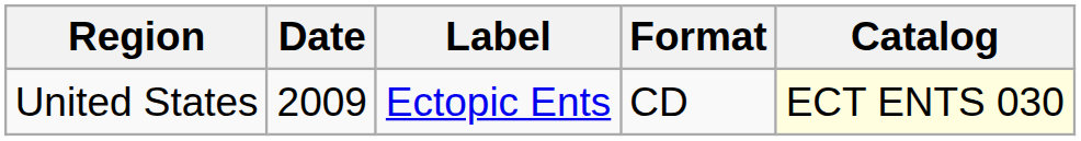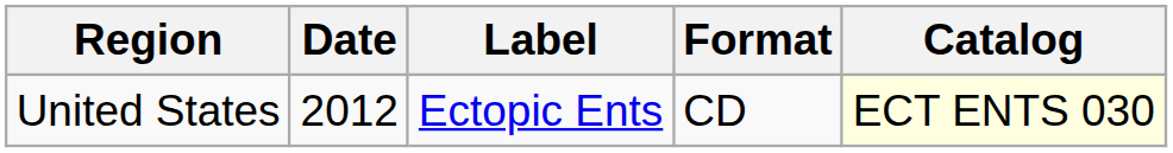United States | Date: 2009 -> 2012
